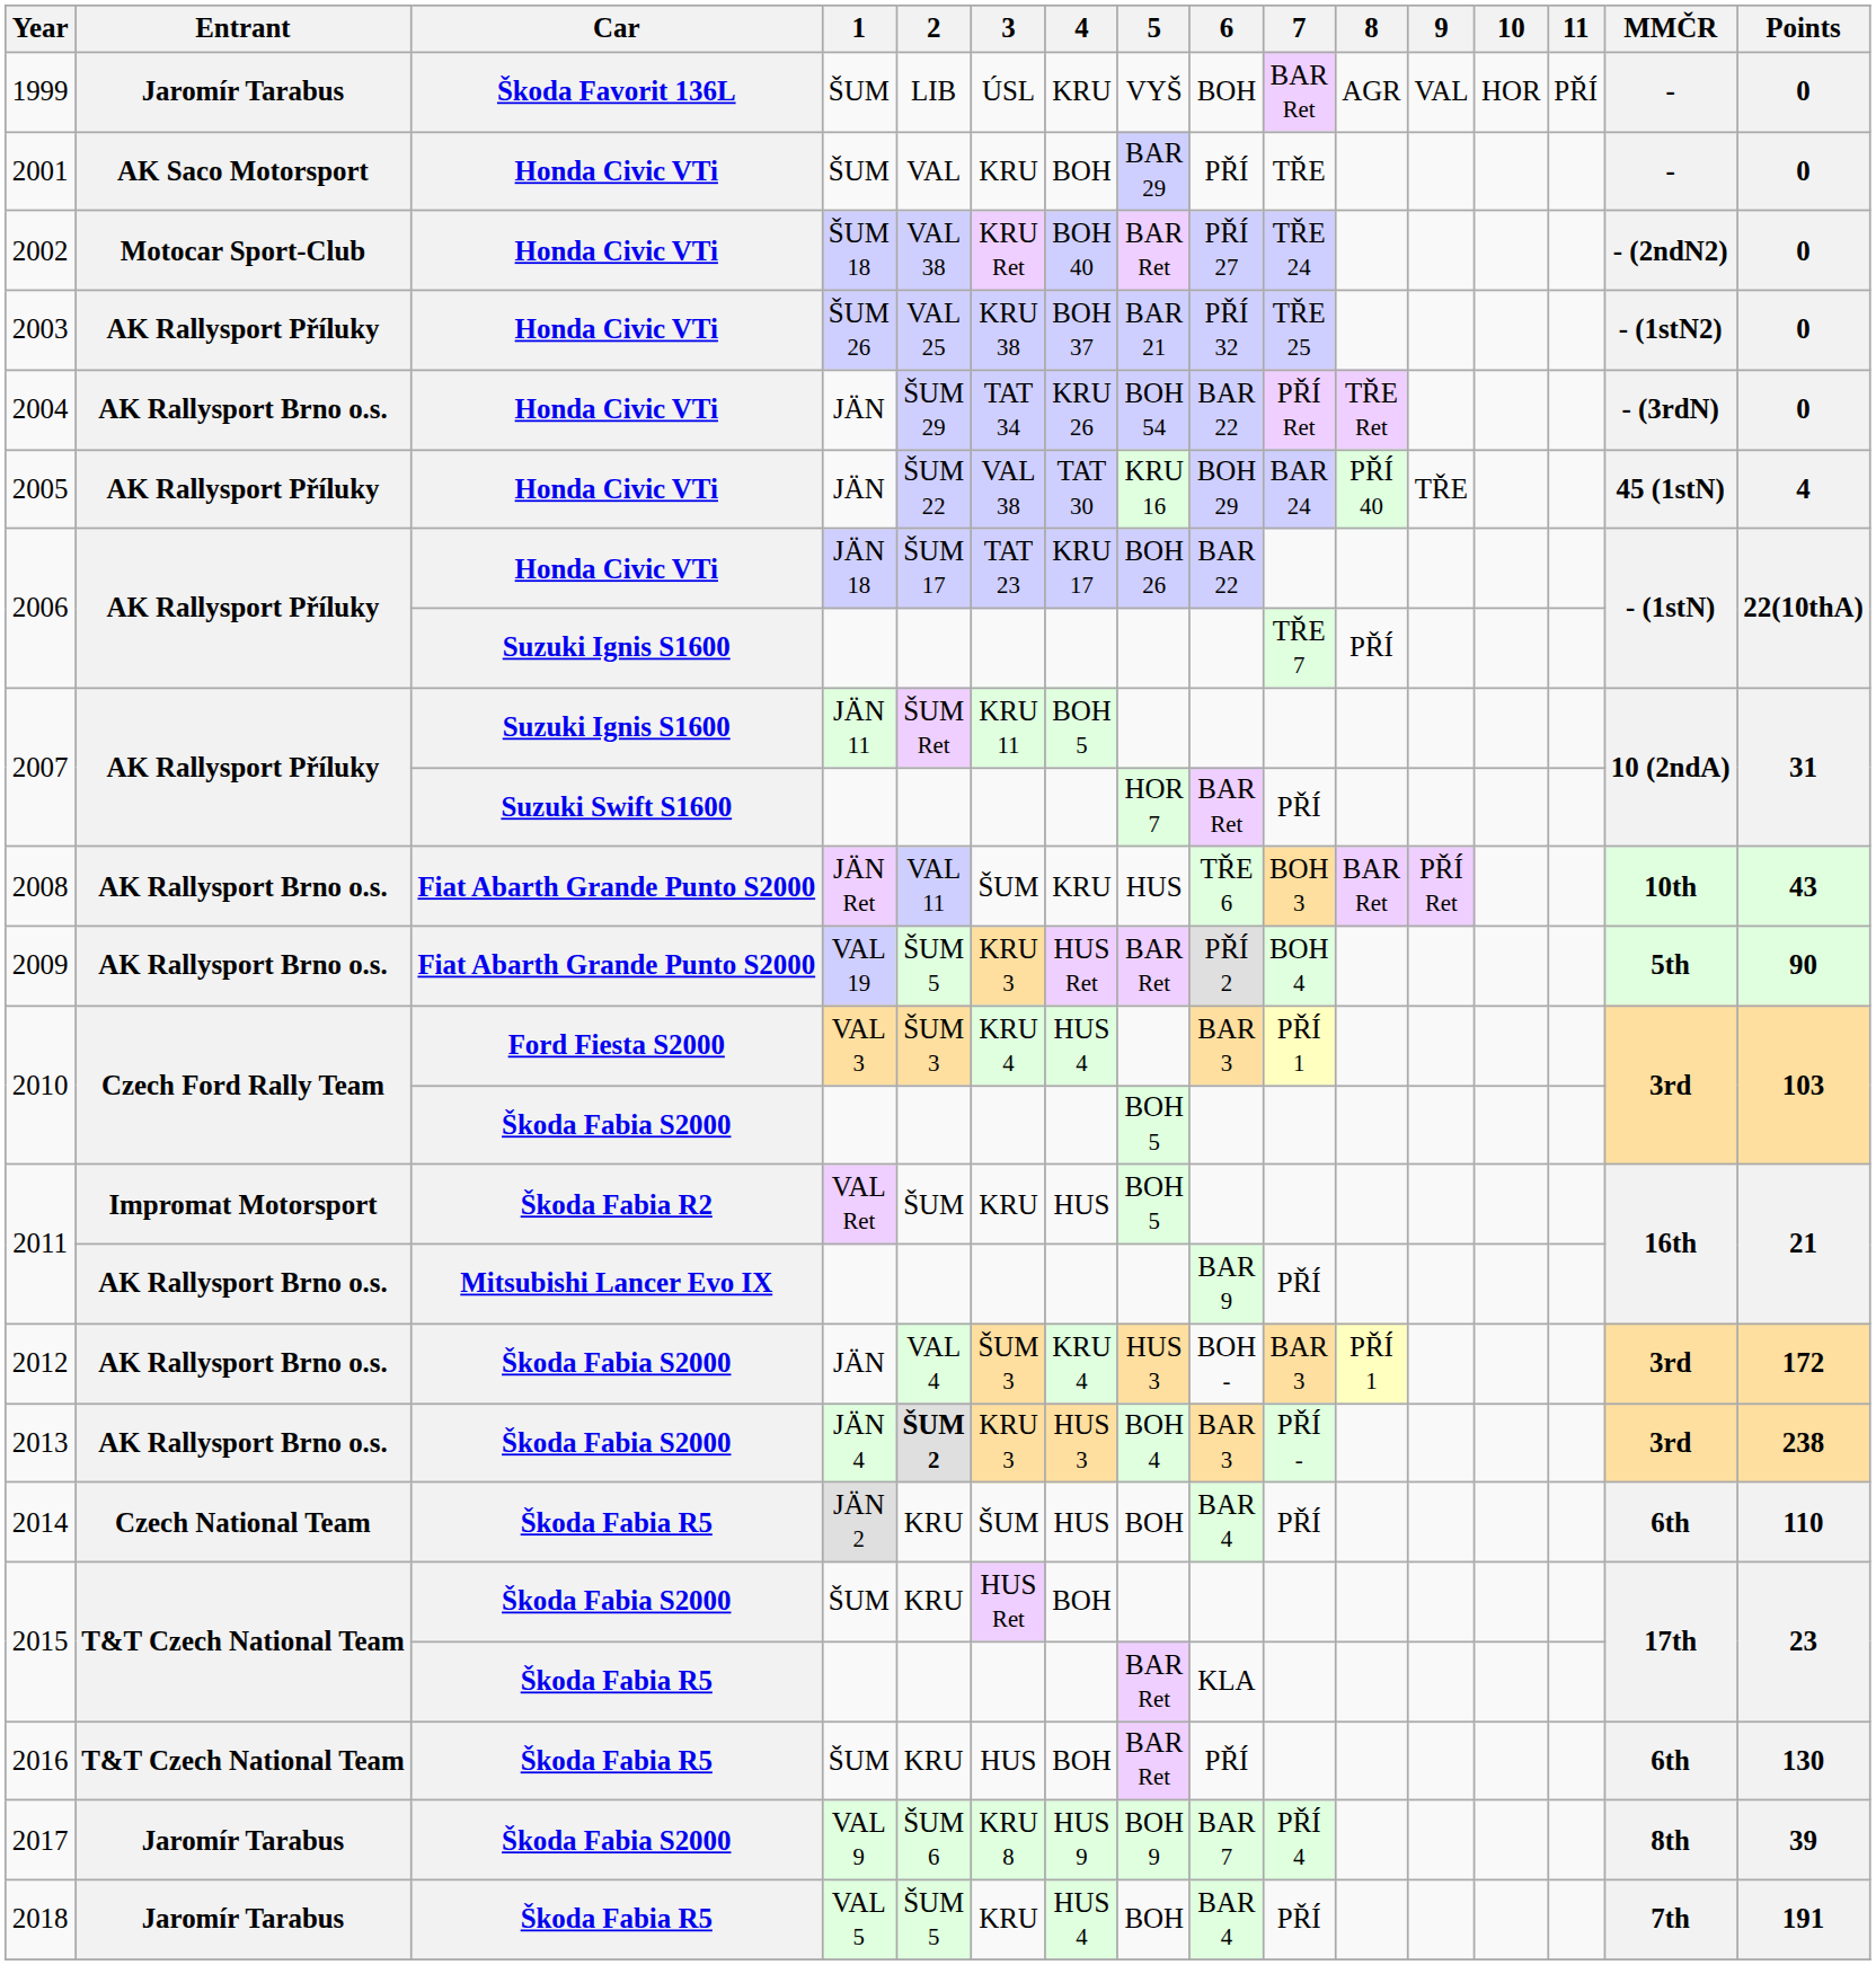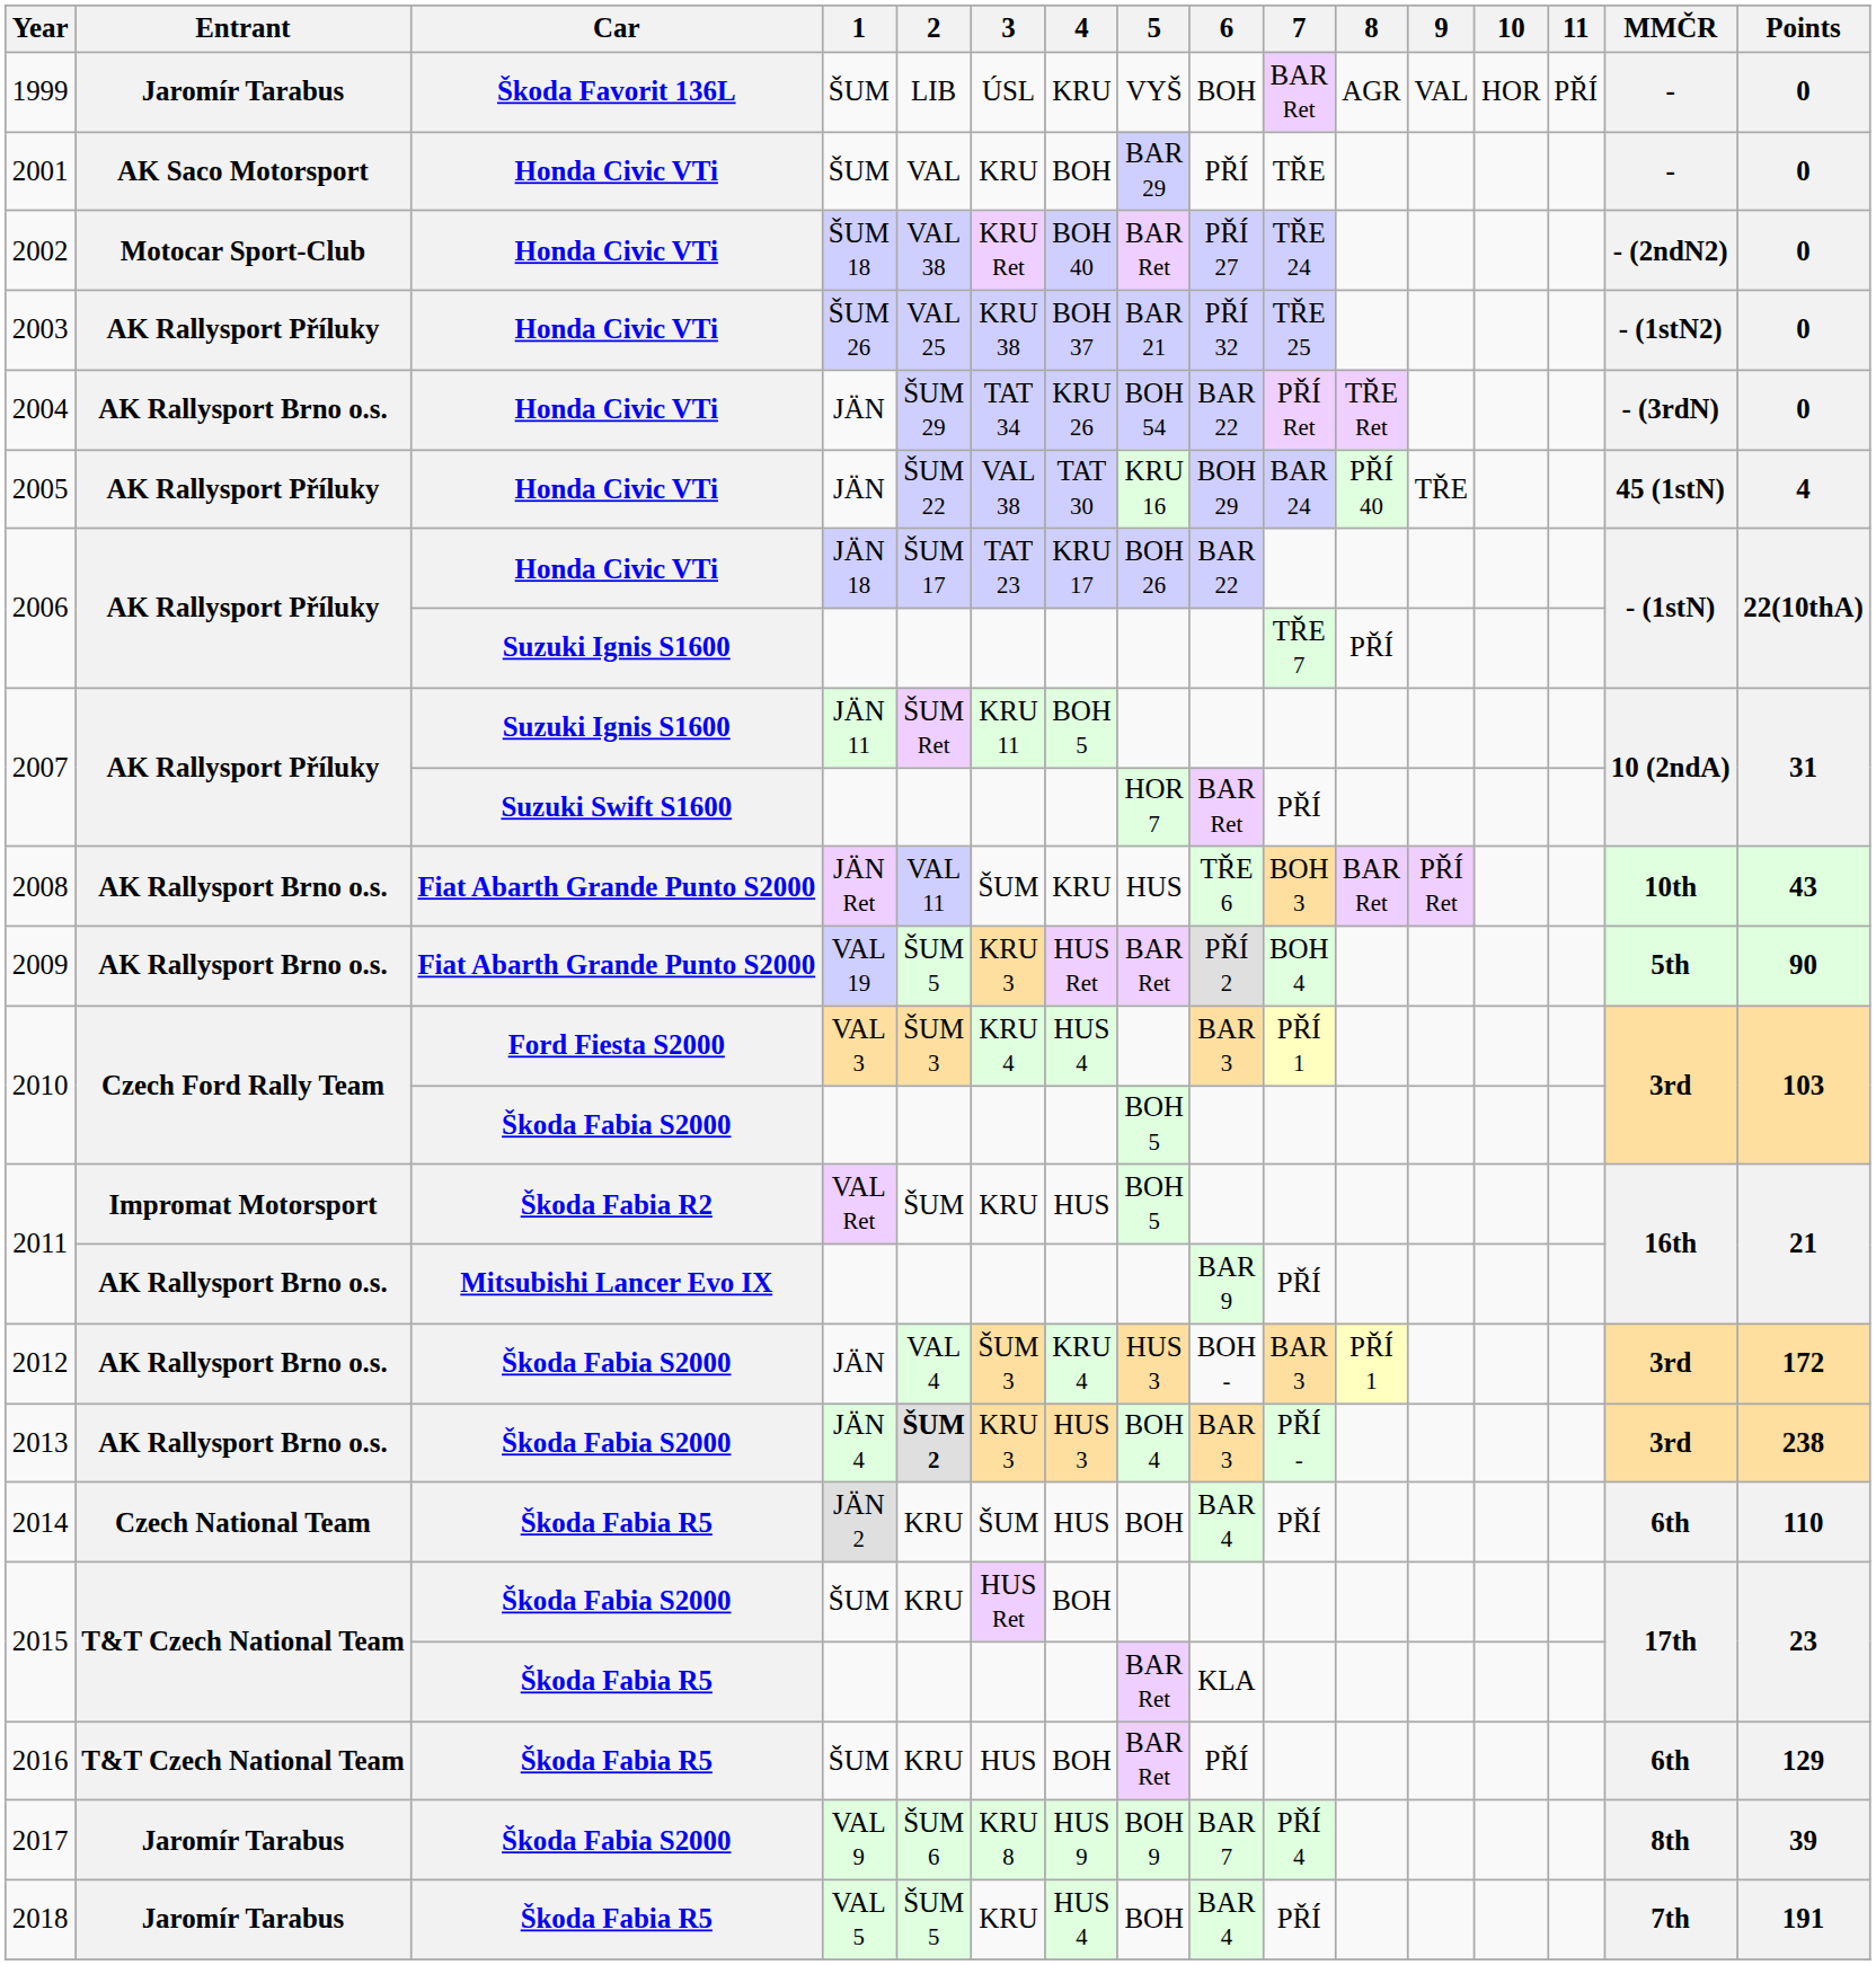2016 | Points: 130 -> 129
